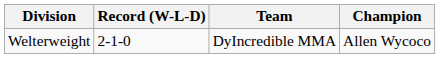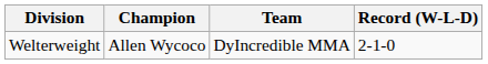columns swapped: Champion <-> Record (W-L-D)
